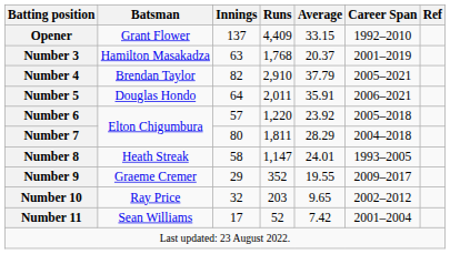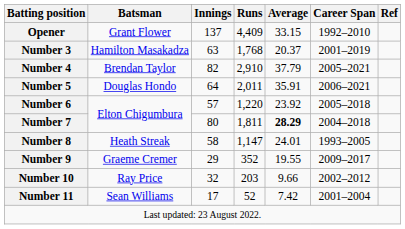Number 7 | Average: normal -> bold
Number 10 | Average: 9.65 -> 9.66
